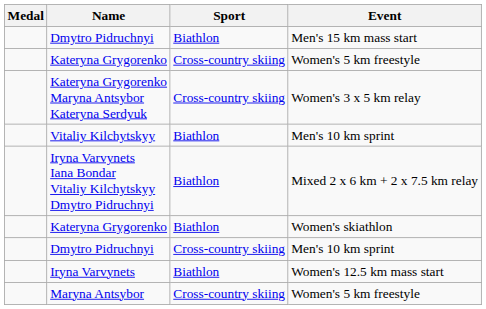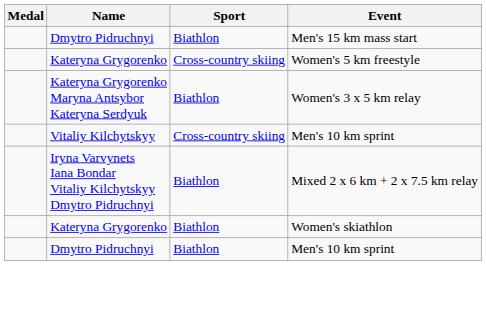Kateryna Grygorenko Maryna Antsybor Kateryna Serdyuk | Sport: Cross-country skiing -> Biathlon
Vitaliy Kilchytskyy | Sport: Biathlon -> Cross-country skiing
Dmytro Pidruchnyi / Men's 10 km sprint | Sport: Cross-country skiing -> Biathlon
- row: Iryna Varvynets | Biathlon | Women's 12.5 km mass start
- row: Maryna Antsybor | Cross-country skiing | Women's 5 km freestyle
